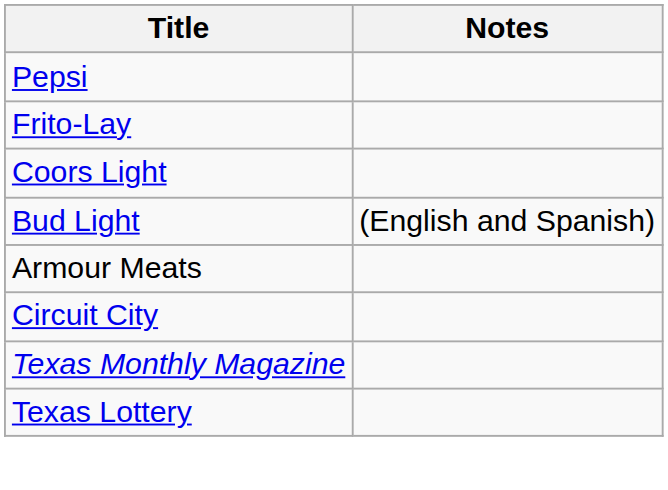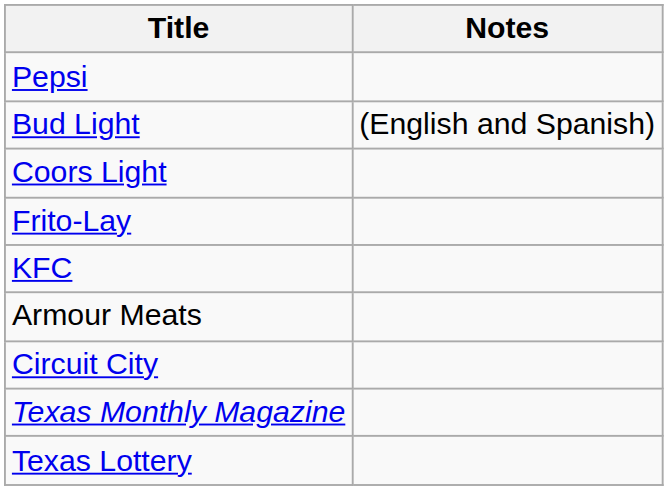rows swapped: Bud Light <-> Frito-Lay
+ row: KFC
